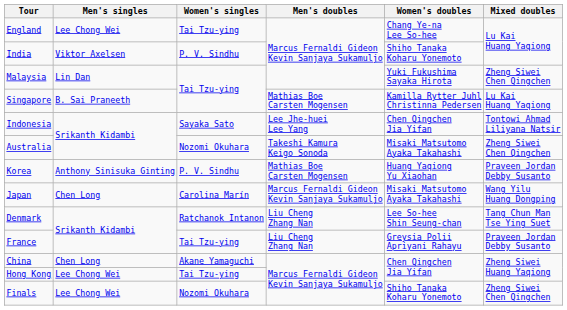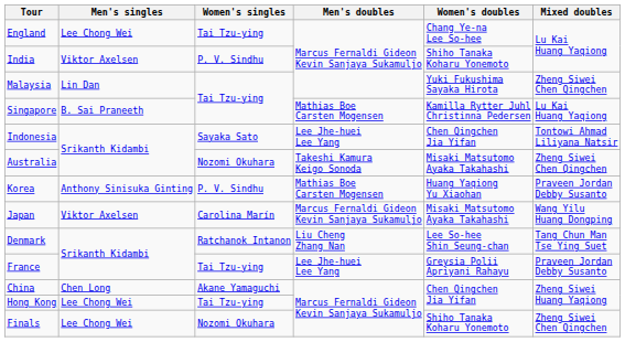Japan | Men's singles: Chen Long -> Viktor Axelsen
France | Men's doubles: Liu Cheng Zhang Nan -> Lee Jhe-huei Lee Yang
